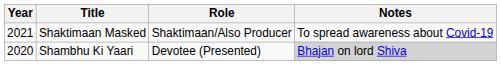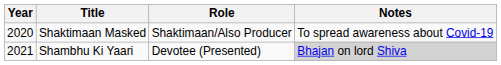Shaktimaan Masked | Year: 2021 -> 2020
Shambhu Ki Yaari | Year: 2020 -> 2021
